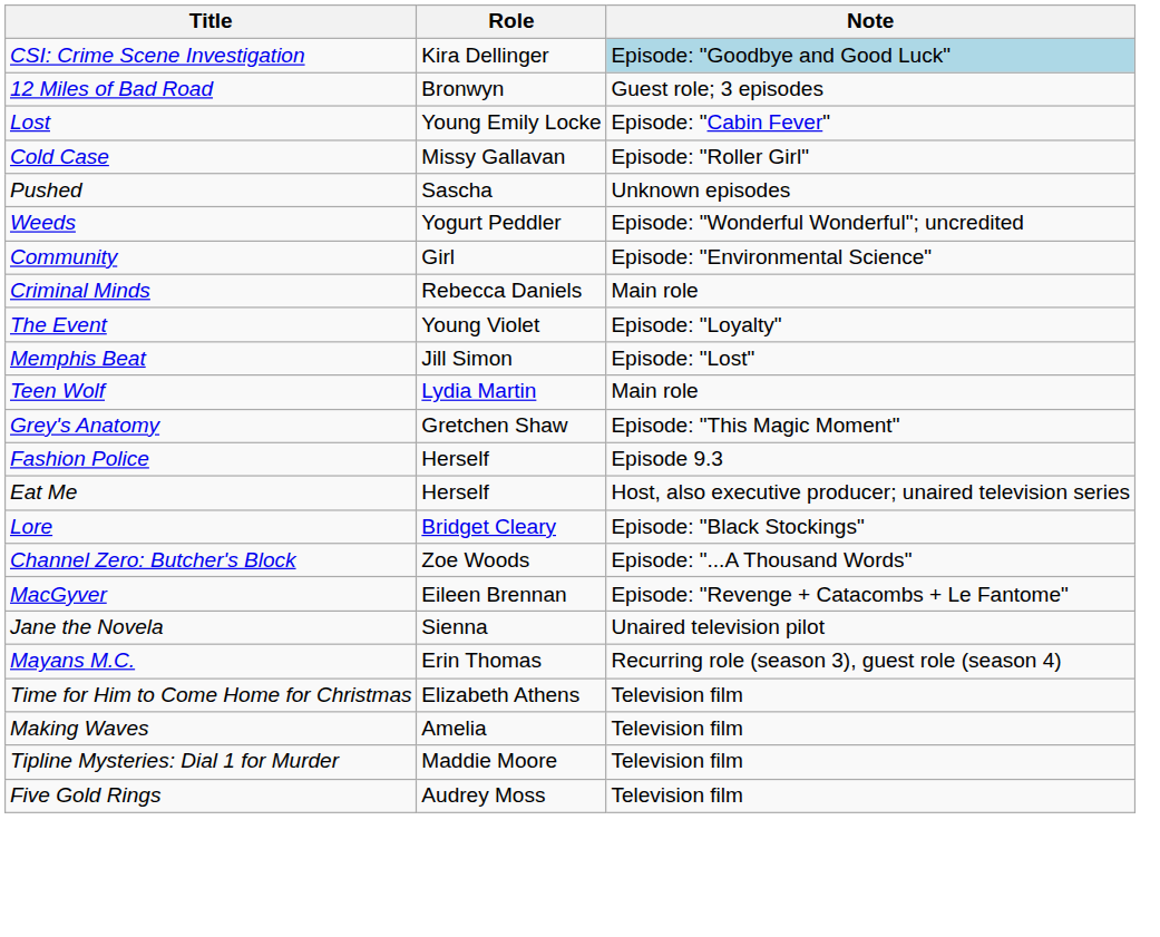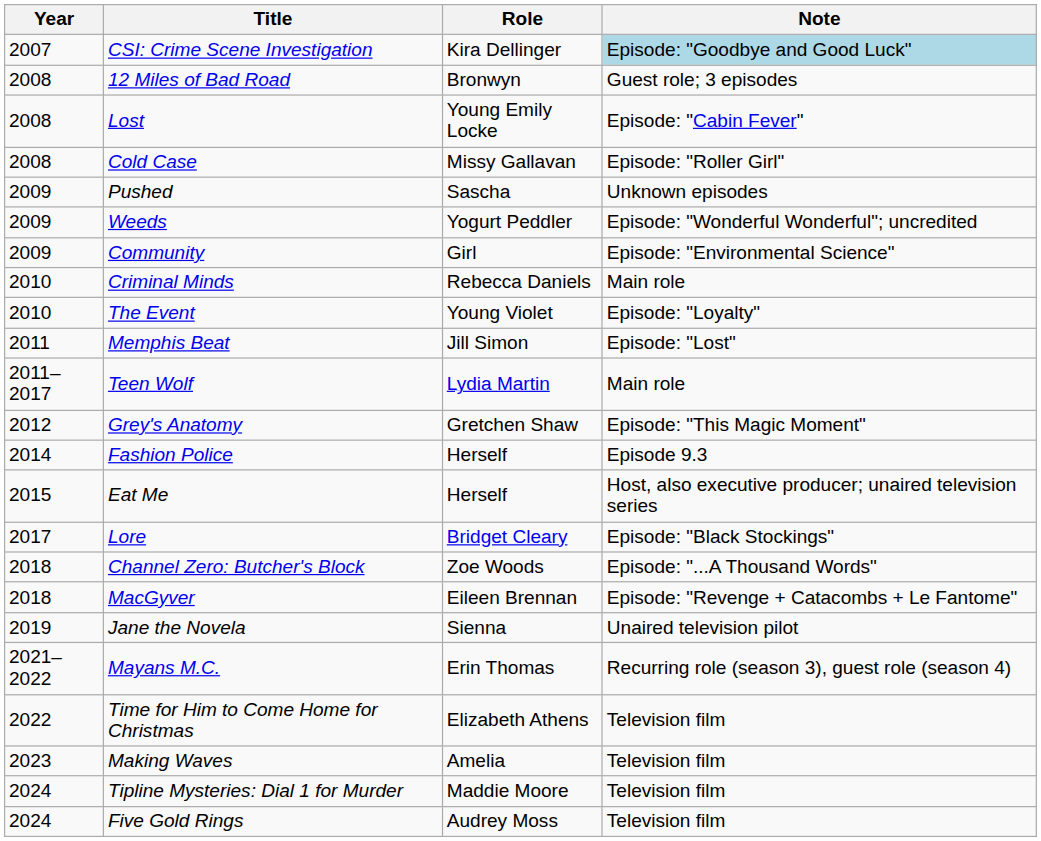+ column: Year | 2007 | 2008 | 2008 | 2008 | 2009 | 2009 | 2009 | 2010 | 2010 | 2011 | 2011–2017 | 2012 | 2014 | 2015 | 2017 | 2018 | 2018 | 2019 | 2021–2022 | 2022 | 2023 | 2024 | 2024
